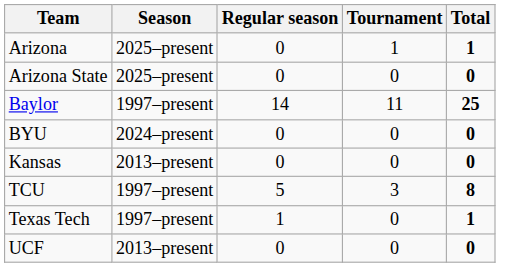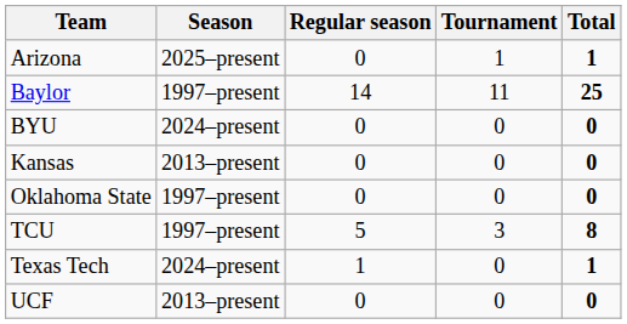- row: Arizona State | 2025–present | 0 | 0 | 0
+ row: Oklahoma State | 1997–present | 0 | 0 | 0
Texas Tech | Season: 1997–present -> 2024–present
